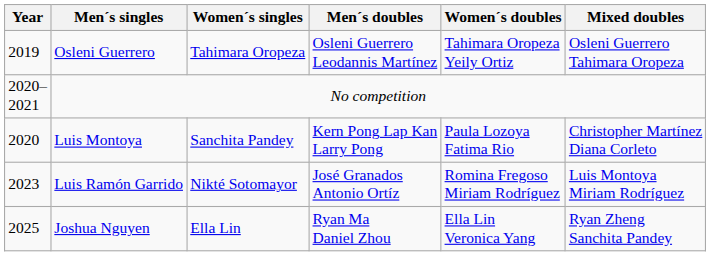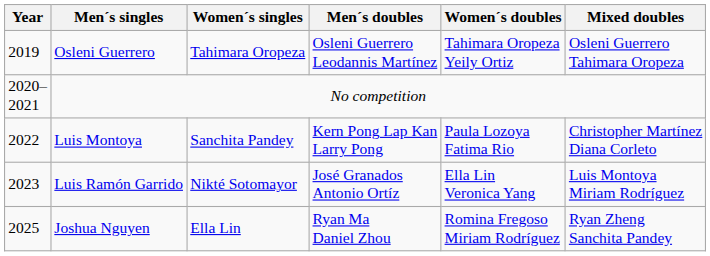Luis Montoya | Year: 2020 -> 2022
Luis Ramón Garrido | Women´s doubles: Romina Fregoso Miriam Rodríguez -> Ella Lin Veronica Yang
Joshua Nguyen | Women´s doubles: Ella Lin Veronica Yang -> Romina Fregoso Miriam Rodríguez
